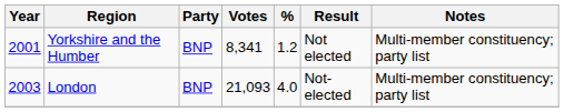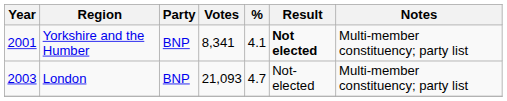Yorkshire and the Humber | %: 1.2 -> 4.1
Yorkshire and the Humber | Result: normal -> bold
London | %: 4.0 -> 4.7
